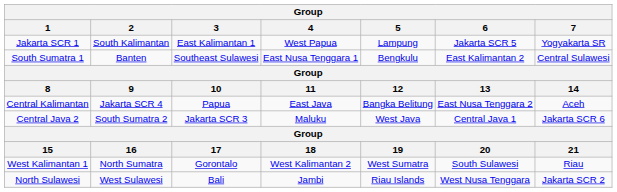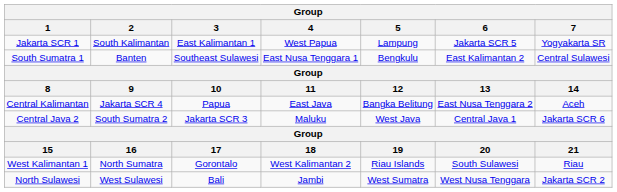West Kalimantan 1 | 5: West Sumatra -> Riau Islands
North Sulawesi | 5: Riau Islands -> West Sumatra
